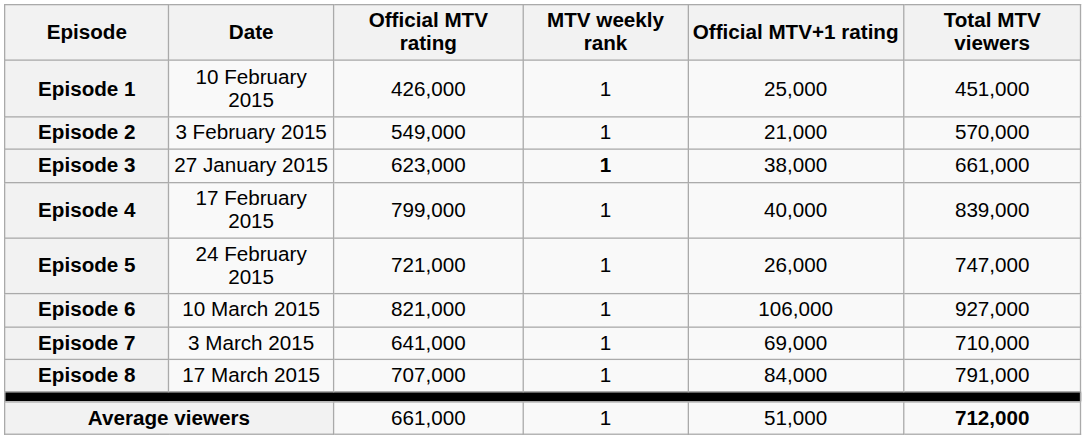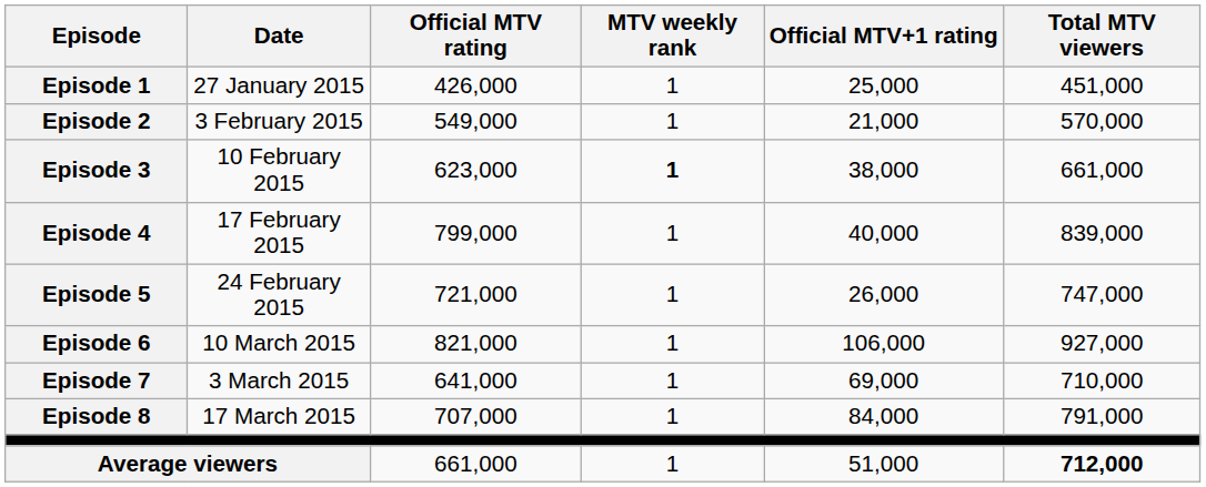Episode 1 | Date: 10 February 2015 -> 27 January 2015
Episode 3 | Date: 27 January 2015 -> 10 February 2015
